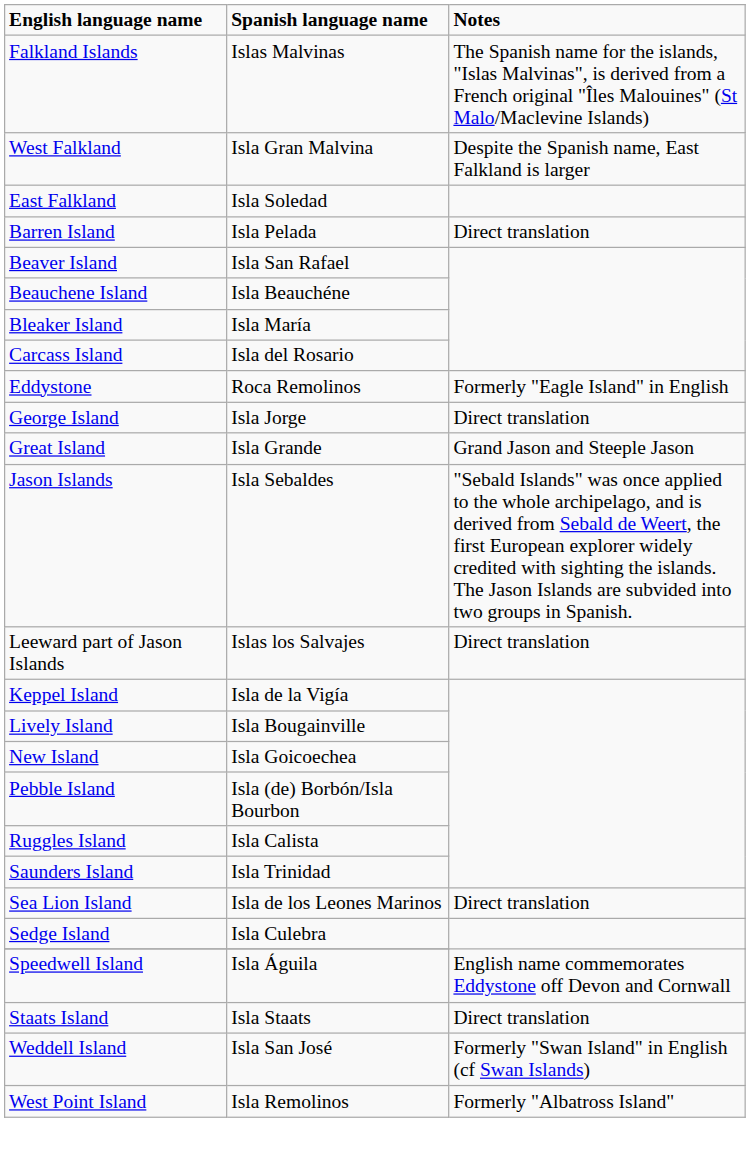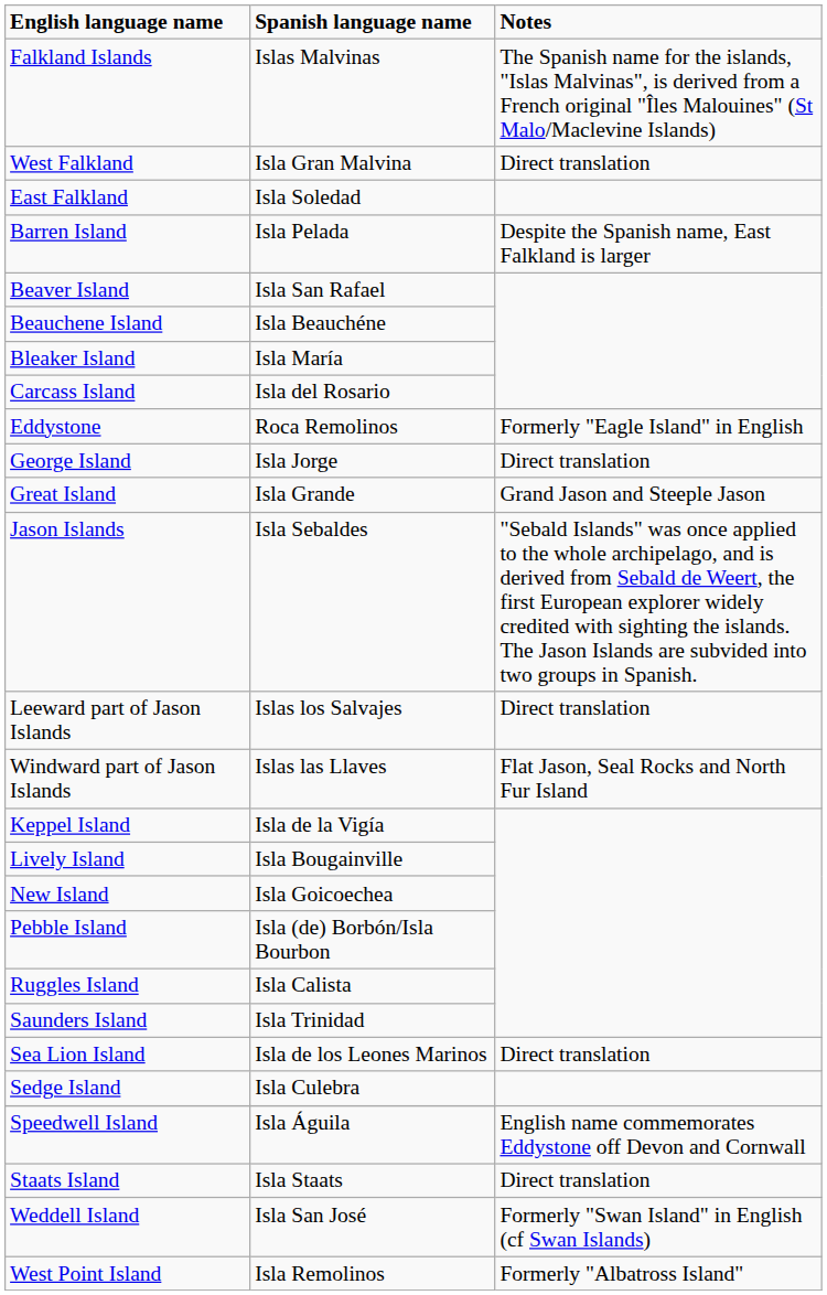West Falkland | Notes: Despite the Spanish name, East Falkland is larger -> Direct translation
Barren Island | Notes: Direct translation -> Despite the Spanish name, East Falkland is larger
+ row: Windward part of Jason Islands | Islas las Llaves | Flat Jason, Seal Rocks and North Fur Island
